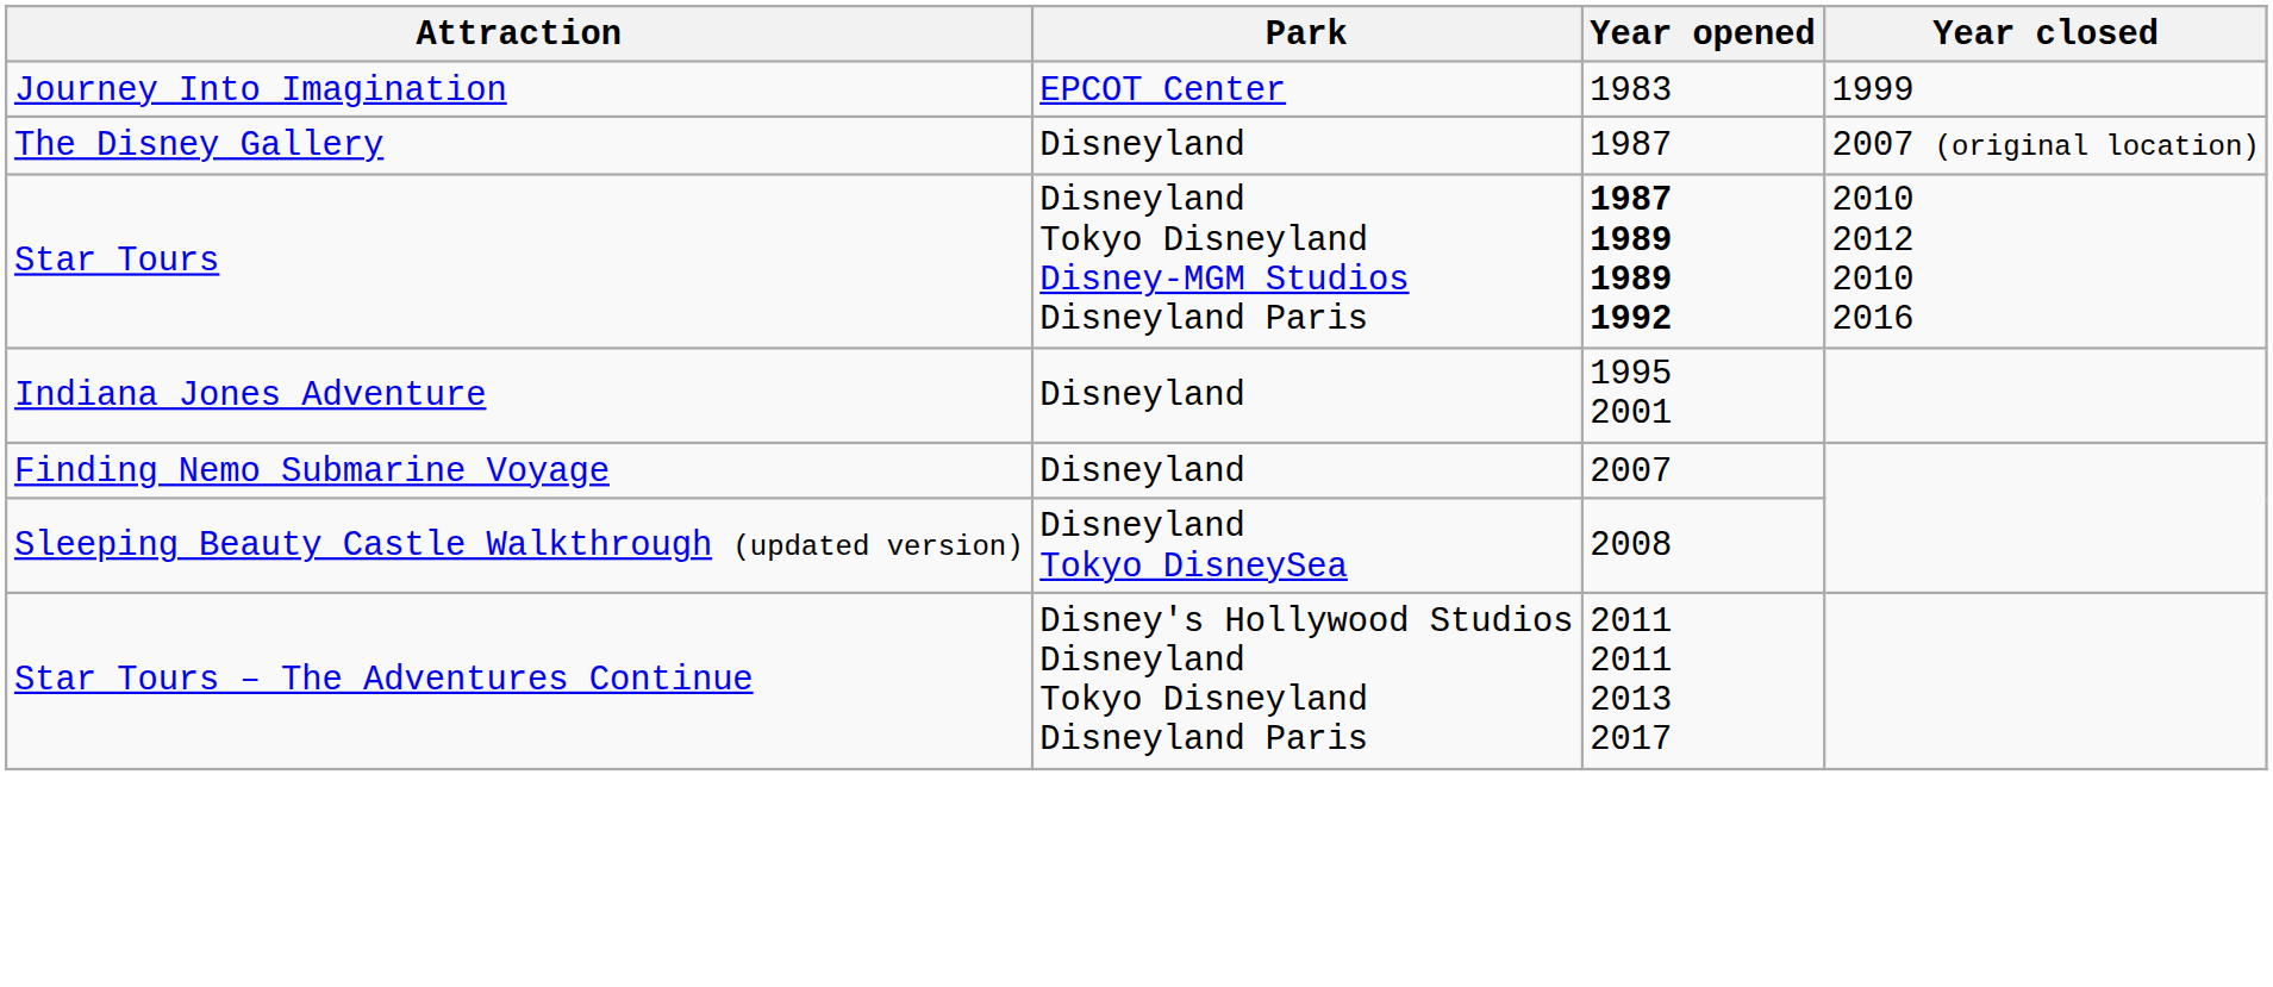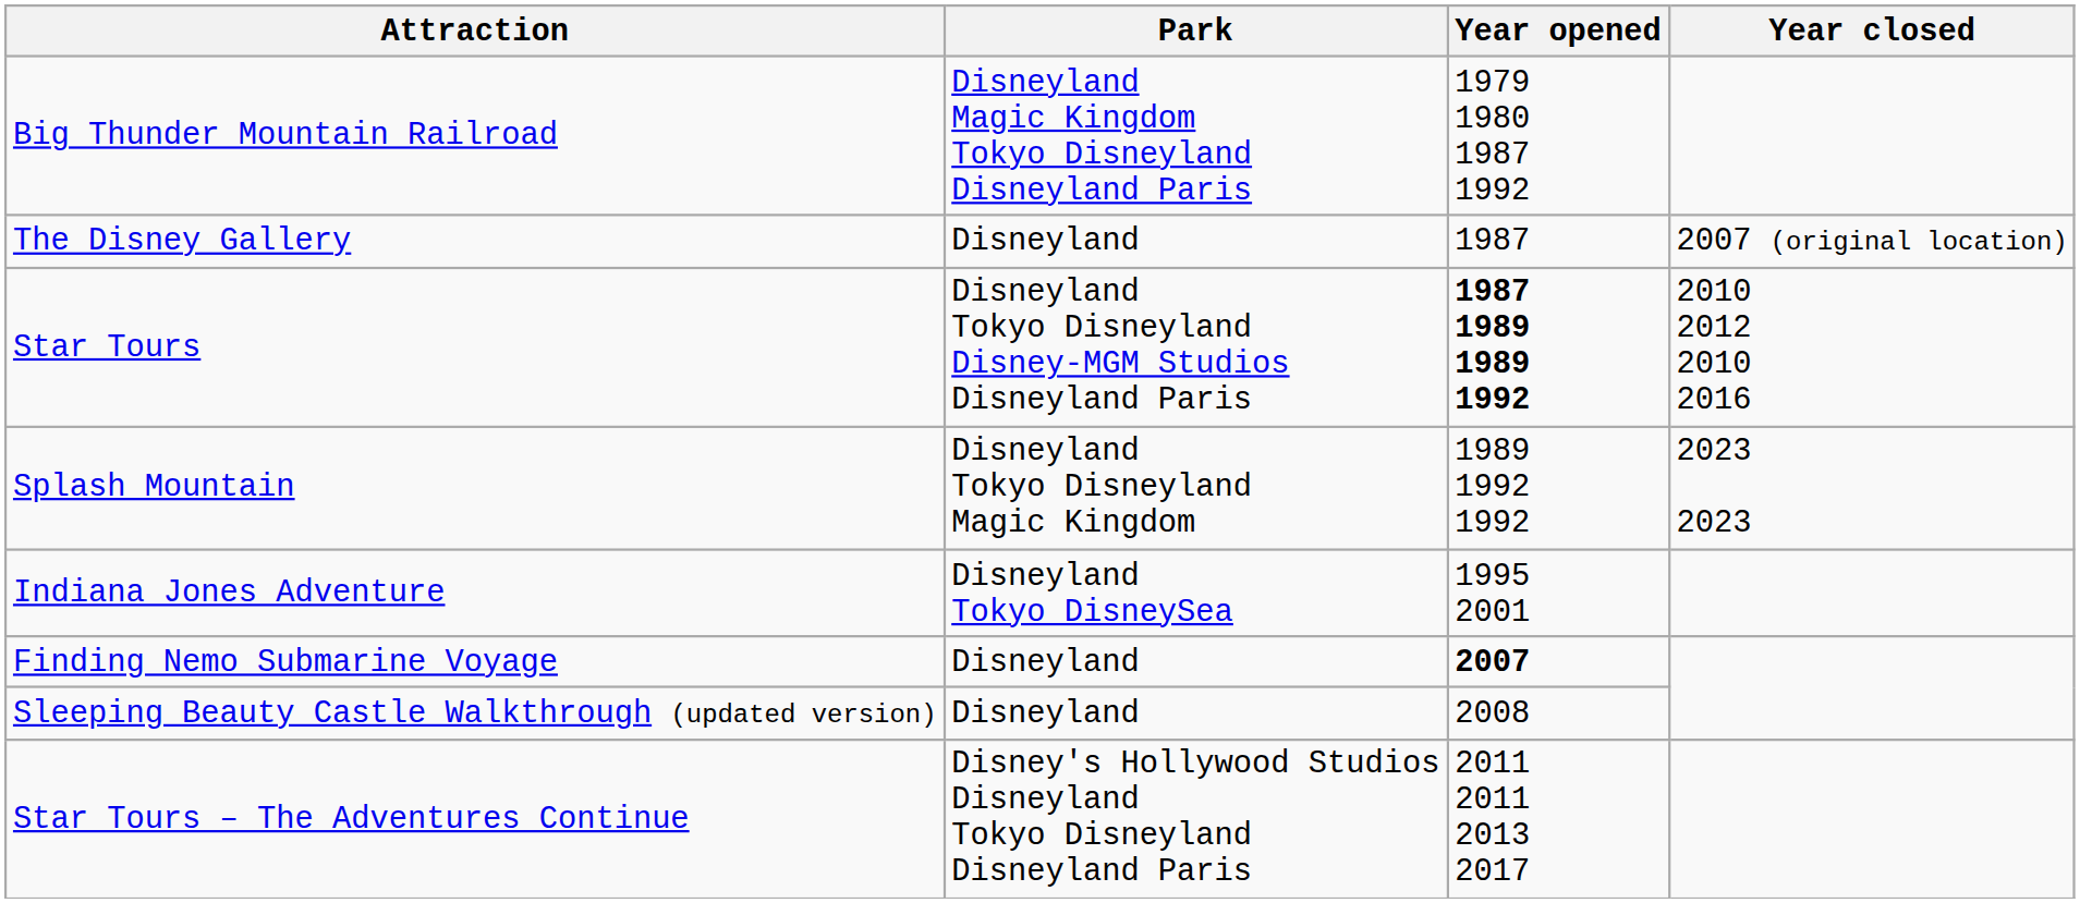+ row: Big Thunder Mountain Railroad | Disneyland Magic Kingdom Tokyo Disneyland Disneyland Paris | 1979 1980 1987 1992
- row: Journey Into Imagination | EPCOT Center | 1983 | 1999
+ row: Splash Mountain | Disneyland Tokyo Disneyland Magic Kingdom | 1989 1992 1992 | 2023 2023
Indiana Jones Adventure | Park: Disneyland -> Disneyland Tokyo DisneySea
Finding Nemo Submarine Voyage | Year opened: normal -> bold
Sleeping Beauty Castle Walkthrough (updated version) | Park: Disneyland Tokyo DisneySea -> Disneyland
